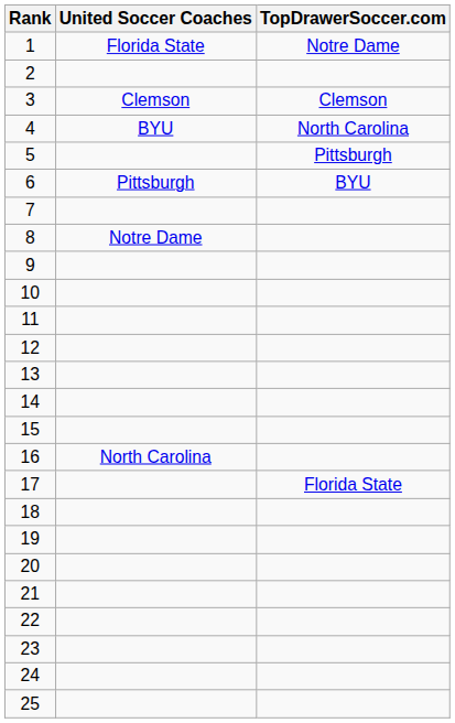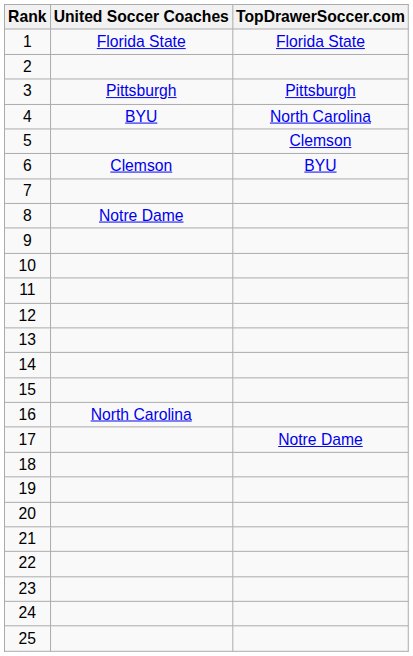1 | TopDrawerSoccer.com: Notre Dame -> Florida State
3 | United Soccer Coaches: Clemson -> Pittsburgh
3 | TopDrawerSoccer.com: Clemson -> Pittsburgh
5 | TopDrawerSoccer.com: Pittsburgh -> Clemson
6 | United Soccer Coaches: Pittsburgh -> Clemson
17 | TopDrawerSoccer.com: Florida State -> Notre Dame
